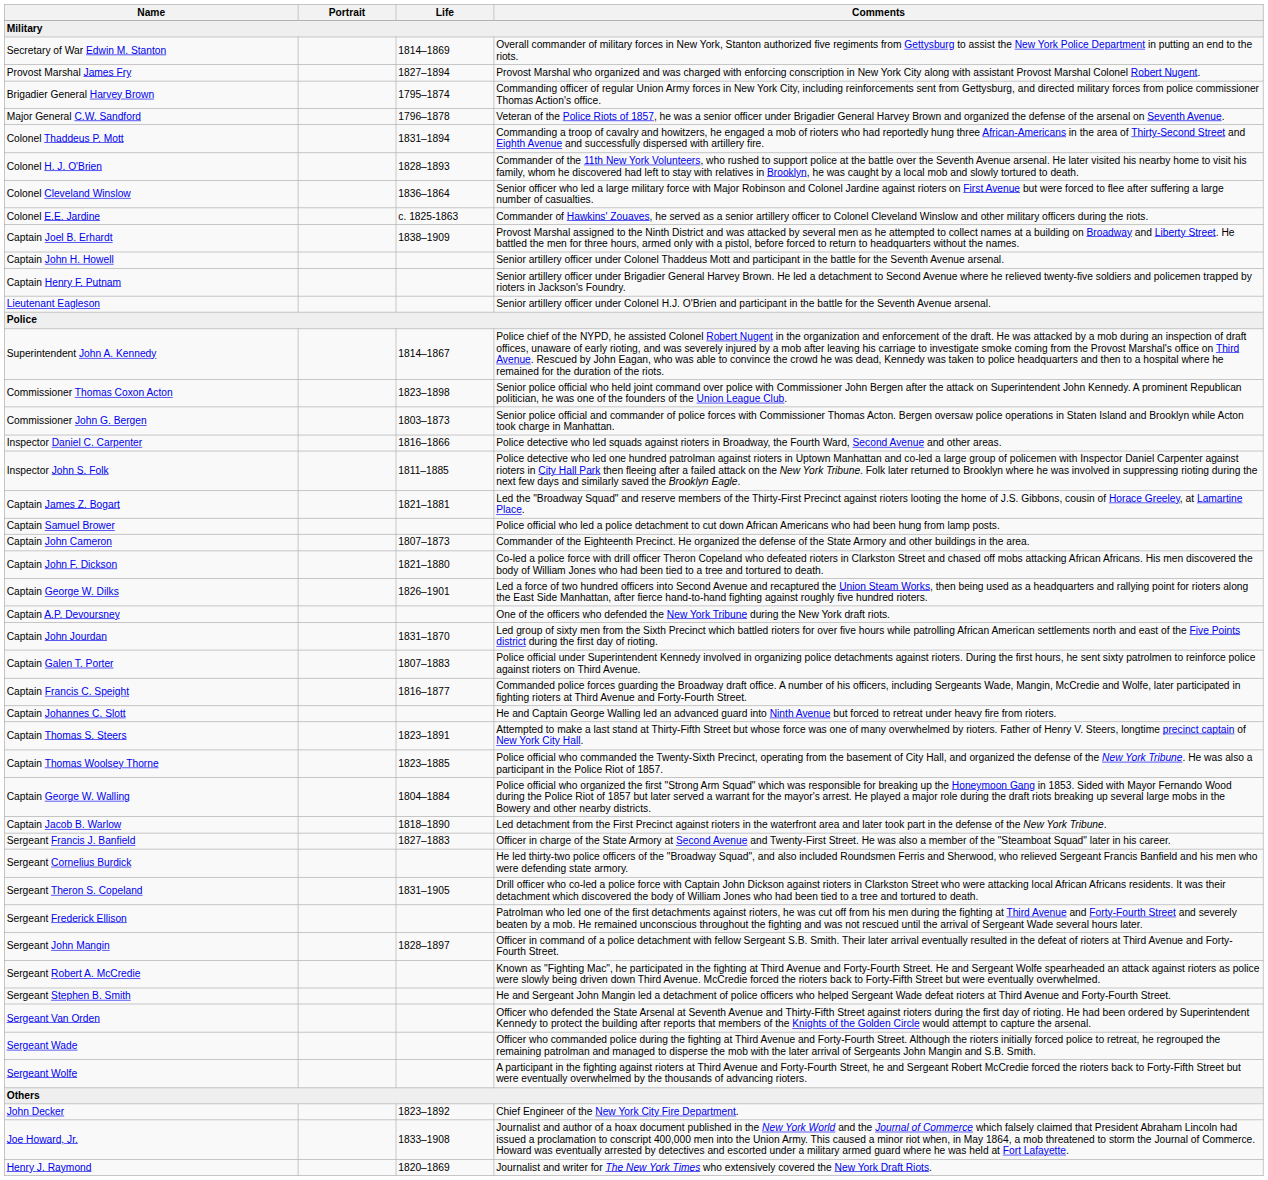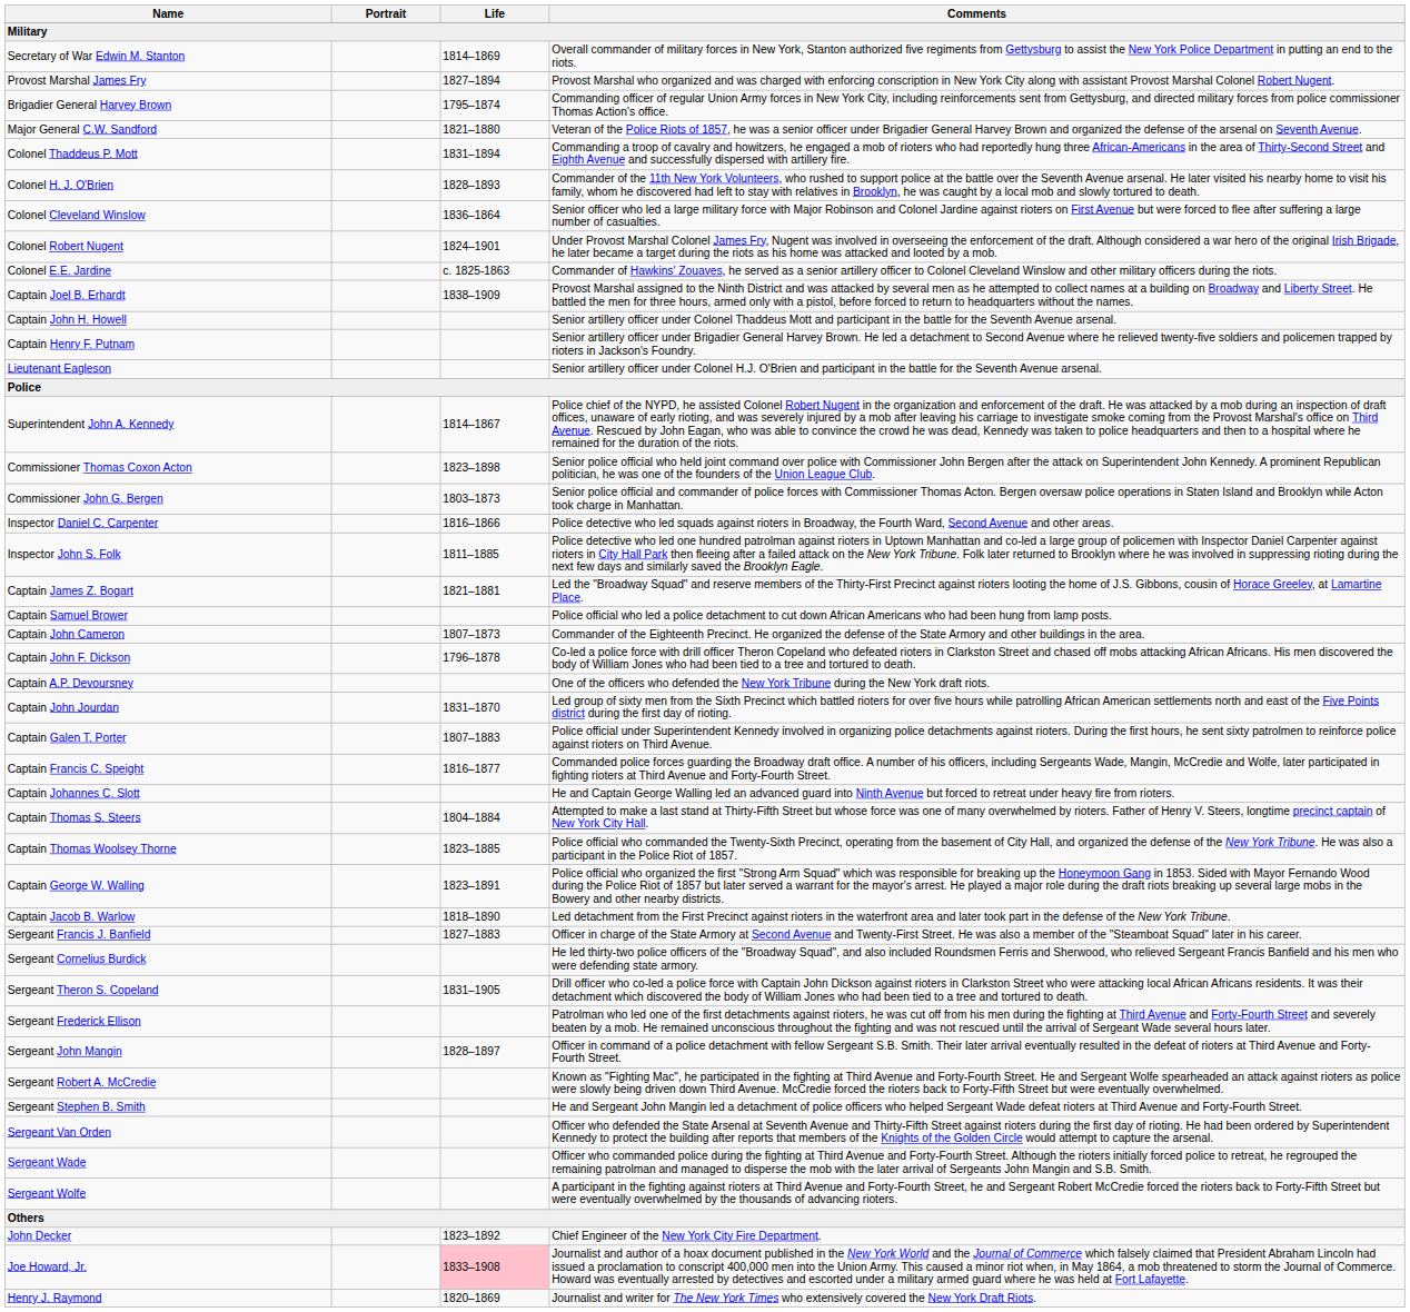Major General C.W. Sandford | Life: 1796–1878 -> 1821–1880
+ row: Colonel Robert Nugent | 1824–1901 | Under Provost Marshal Colonel James Fry, Nugent was involved in overseeing the enforcement of the draft. Although considered a war hero of the original Irish Brigade, he later became a target during the riots as his home was attacked and looted by a mob.
Captain John F. Dickson | Life: 1821–1880 -> 1796–1878
- row: Captain George W. Dilks | 1826–1901 | Led a force of two hundred officers into Second Avenue and recaptured the Union Steam Works, then being used as a headquarters and rallying point for rioters along the East Side Manhattan, after fierce hand-to-hand fighting against roughly five hundred rioters.
Captain Thomas S. Steers | Life: 1823–1891 -> 1804–1884
Captain George W. Walling | Life: 1804–1884 -> 1823–1891
Joe Howard, Jr. | Life: no background -> pink background
